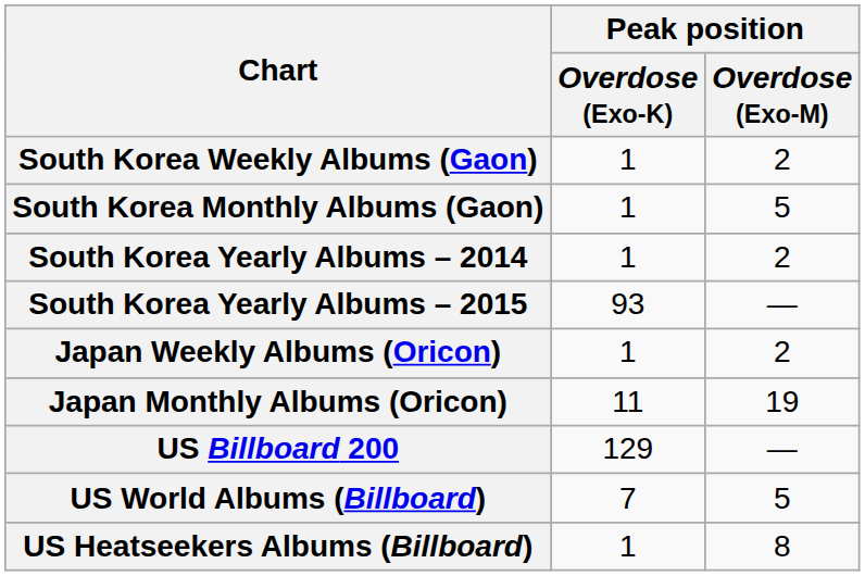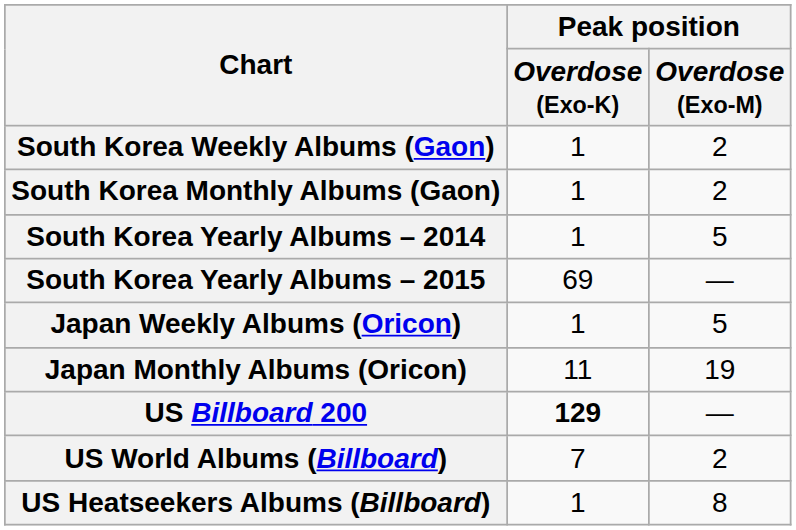South Korea Monthly Albums (Gaon) | Peak position / Overdose (Exo-M): 5 -> 2
South Korea Yearly Albums – 2014 | Peak position / Overdose (Exo-M): 2 -> 5
South Korea Yearly Albums – 2015 | Peak position / Overdose (Exo-K): 93 -> 69
Japan Weekly Albums (Oricon) | Peak position / Overdose (Exo-M): 2 -> 5
US Billboard 200 | Peak position / Overdose (Exo-K): normal -> bold
US World Albums (Billboard) | Peak position / Overdose (Exo-M): 5 -> 2
